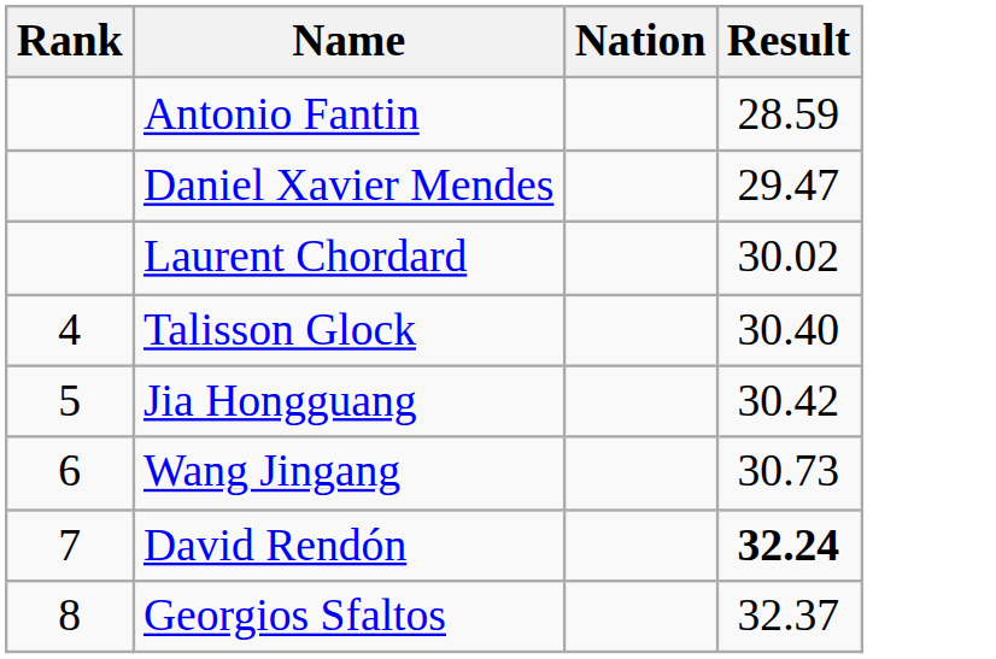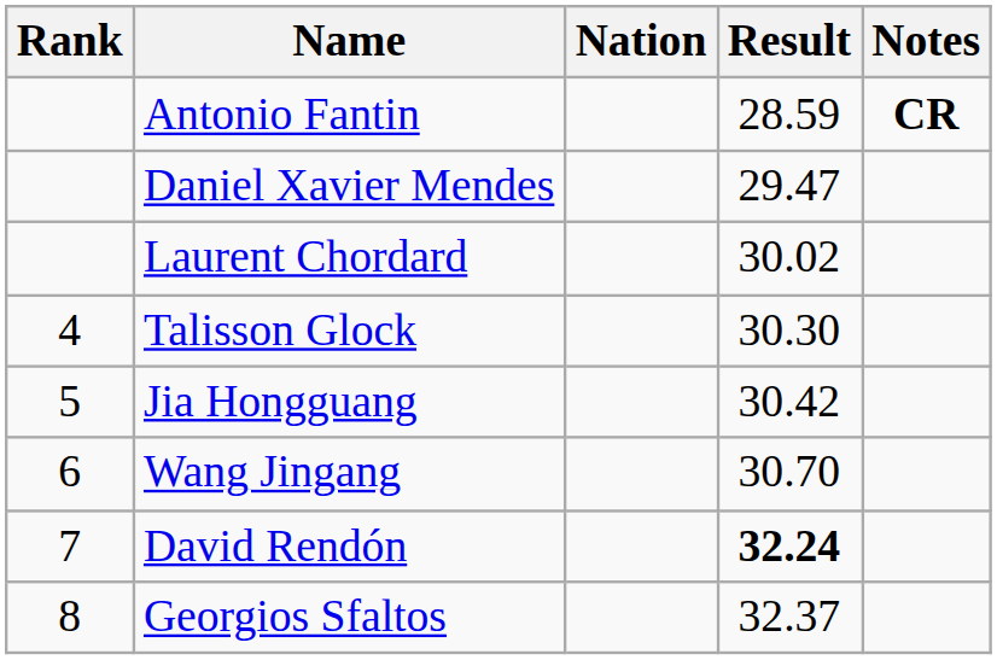+ column: Notes | CR
Talisson Glock | Result: 30.40 -> 30.30
Wang Jingang | Result: 30.73 -> 30.70
